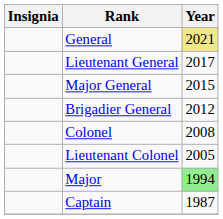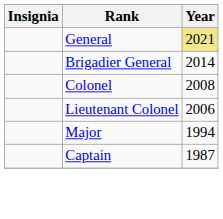- row: Lieutenant General | 2017
- row: Major General | 2015
Brigadier General | Year: 2012 -> 2014
Lieutenant Colonel | Year: 2005 -> 2006
Major | Year: lightgreen background -> no background
